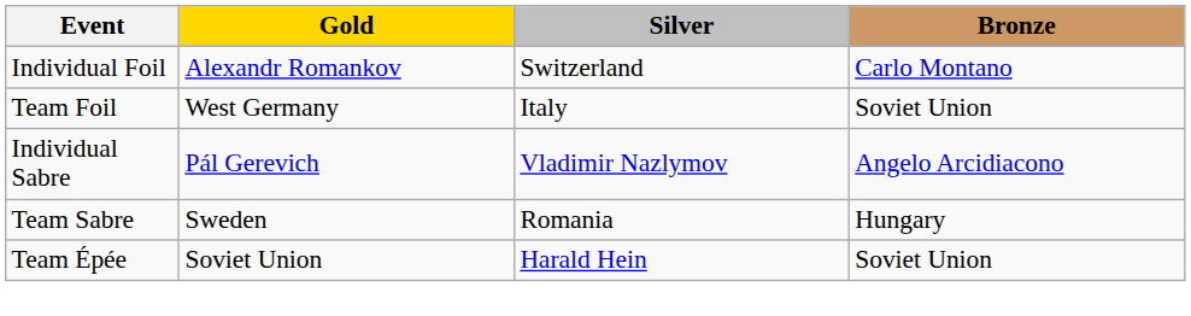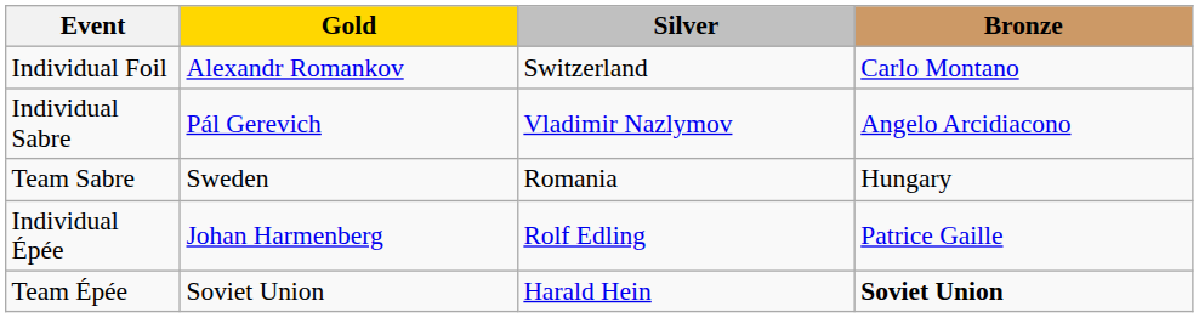- row: Team Foil | West Germany | Italy | Soviet Union
+ row: Individual Épée | Johan Harmenberg | Rolf Edling | Patrice Gaille
Team Épée | Bronze: normal -> bold
